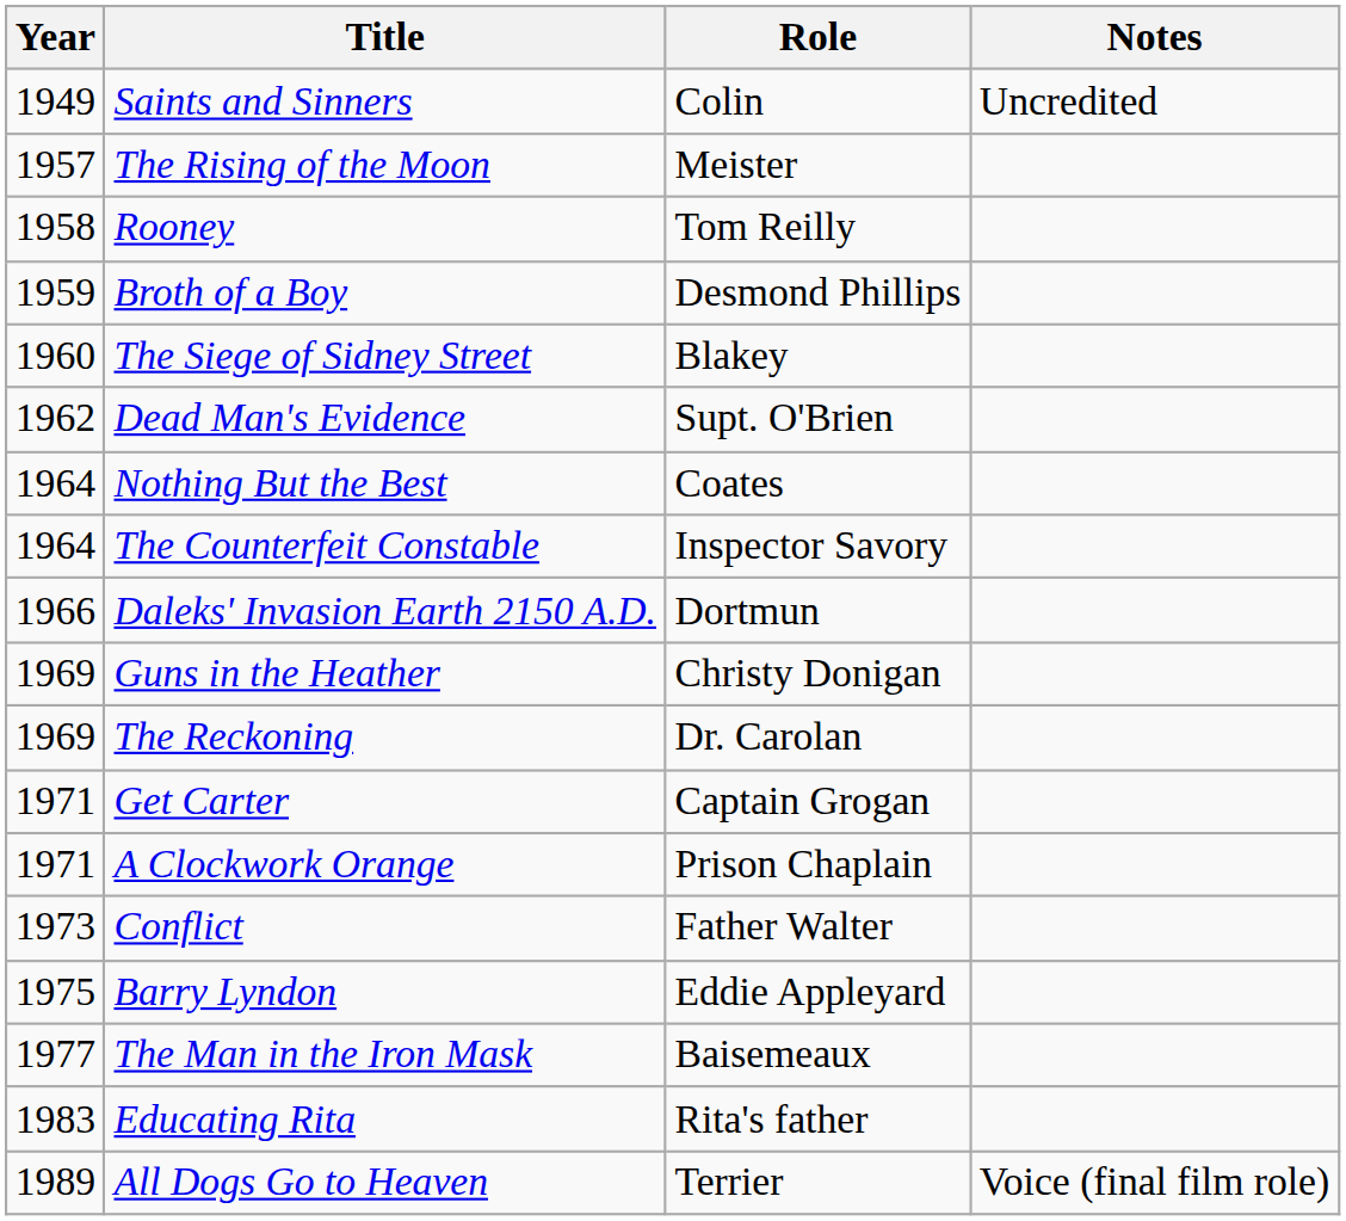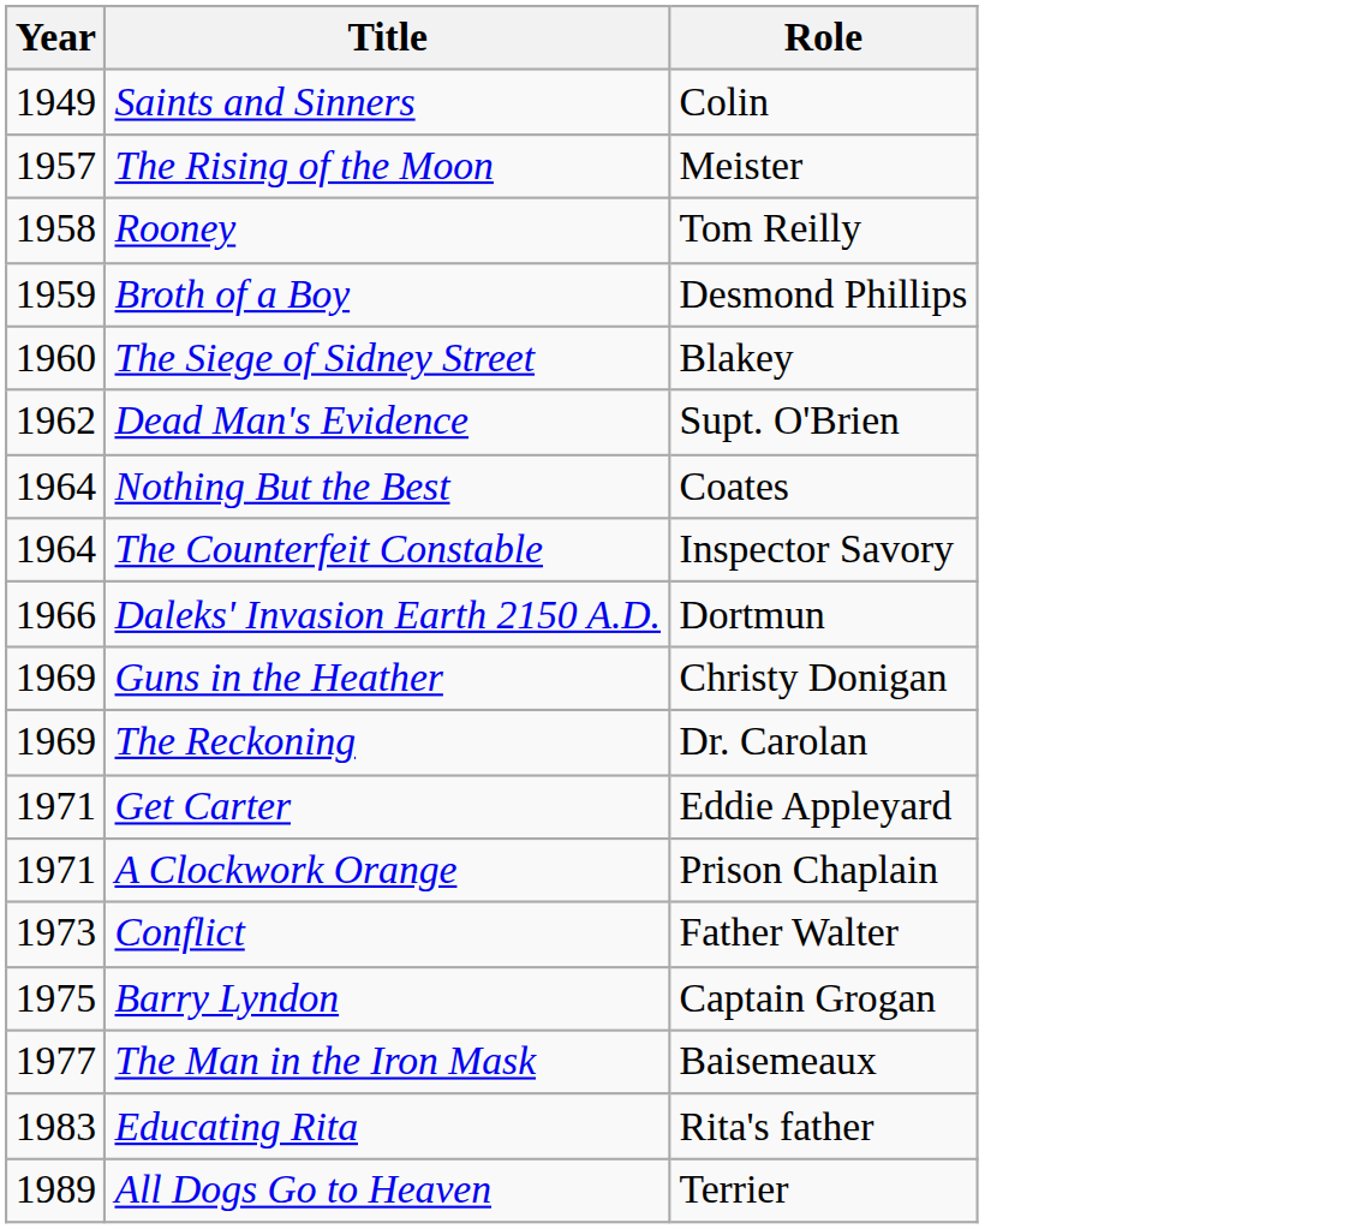- column: Notes | Uncredited | Voice (final film role)
Get Carter | Role: Captain Grogan -> Eddie Appleyard
Barry Lyndon | Role: Eddie Appleyard -> Captain Grogan
